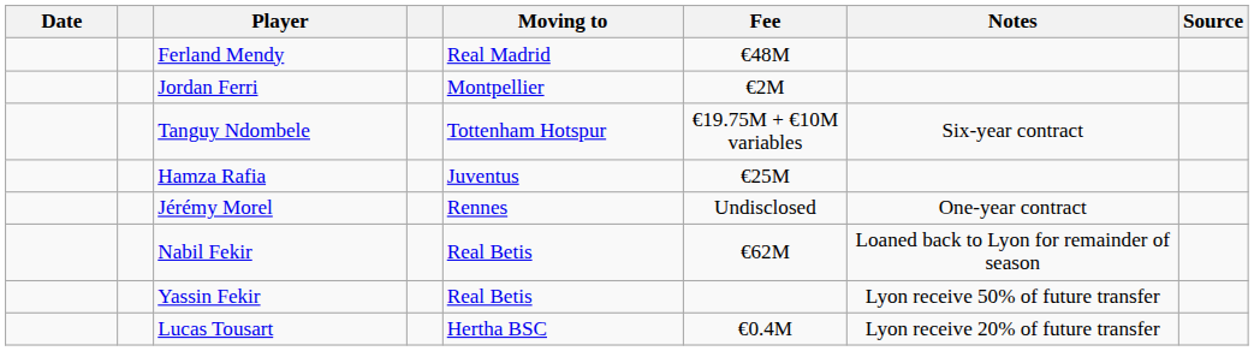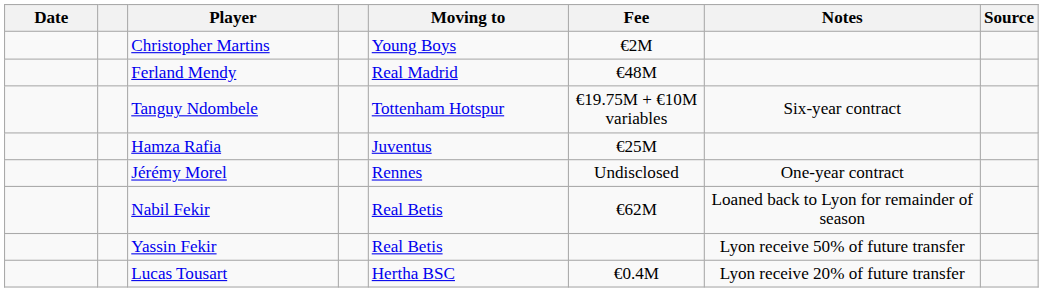+ row: Christopher Martins | Young Boys | €2M
- row: Jordan Ferri | Montpellier | €2M
